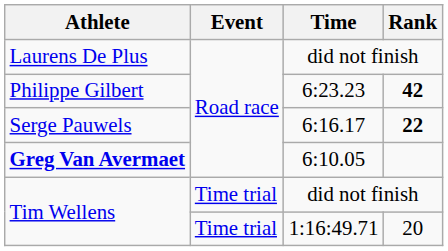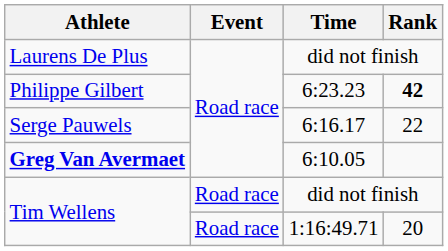Serge Pauwels | Rank: bold -> normal
Tim Wellens / did not finish | Event: Time trial -> Road race
Tim Wellens / 1:16:49.71 | Event: Time trial -> Road race
